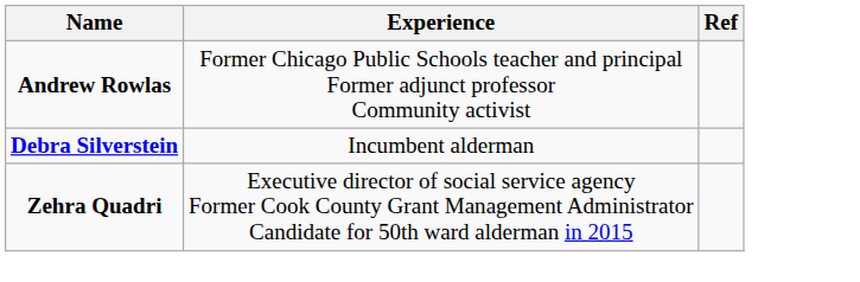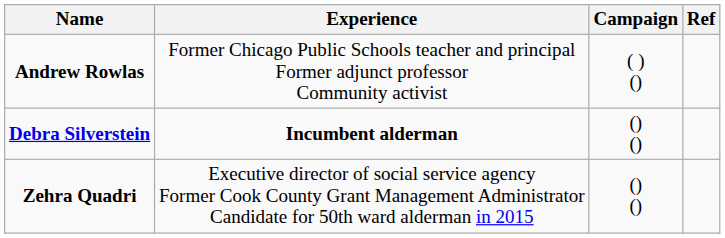+ column: Campaign | ( ) () | () () | () ()
Debra Silverstein | Experience: normal -> bold
